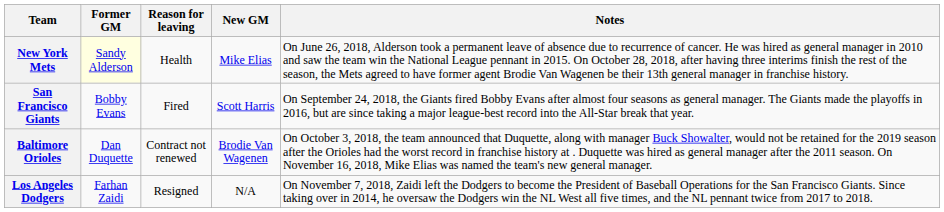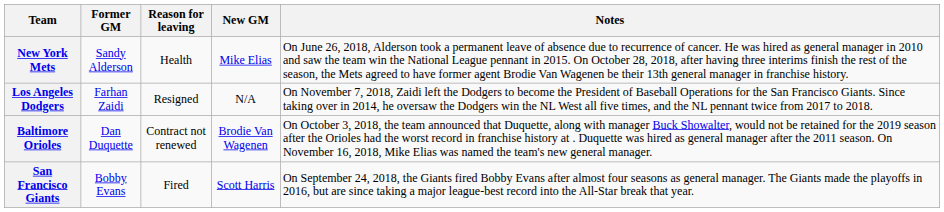New York Mets | Former GM: lightyellow background -> no background
rows swapped: San Francisco Giants <-> Los Angeles Dodgers
